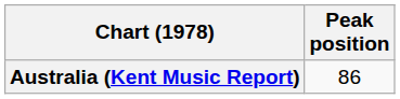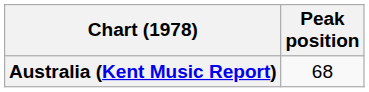Australia (Kent Music Report) | Peak position: 86 -> 68
